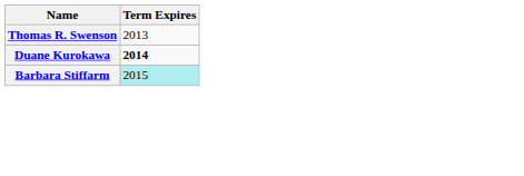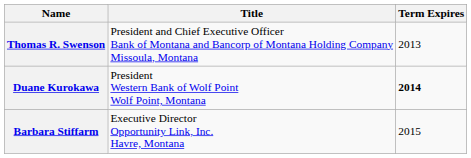+ column: Title | President and Chief Executive Officer Bank of Montana and Bancorp of Montana Holding Company Missoula, Montana | President Western Bank of Wolf Point Wolf Point, Montana | Executive Director Opportunity Link, Inc. Havre, Montana
Barbara Stiffarm | Term Expires: paleturquoise background -> no background
